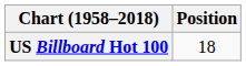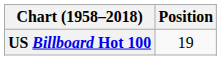US Billboard Hot 100 | Position: 18 -> 19
